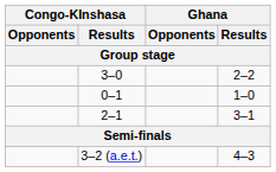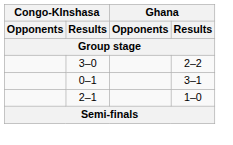0–1 | Ghana / Results: 1–0 -> 3–1
2–1 | Ghana / Results: 3–1 -> 1–0
- row: 3–2 (a.e.t.) | 4–3
